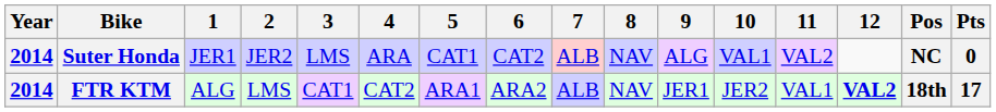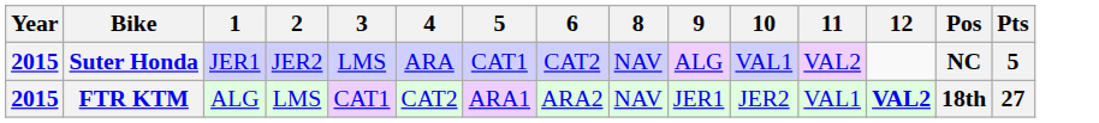- column: 7 | ALB | ALB
Suter Honda | Year: 2014 -> 2015
Suter Honda | Pts: 0 -> 5
FTR KTM | Year: 2014 -> 2015
FTR KTM | Pts: 17 -> 27
